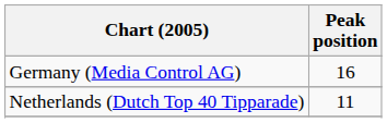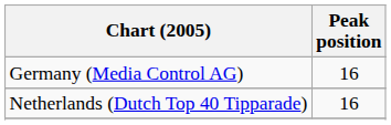Netherlands (Dutch Top 40 Tipparade) | Peak position: 11 -> 16
